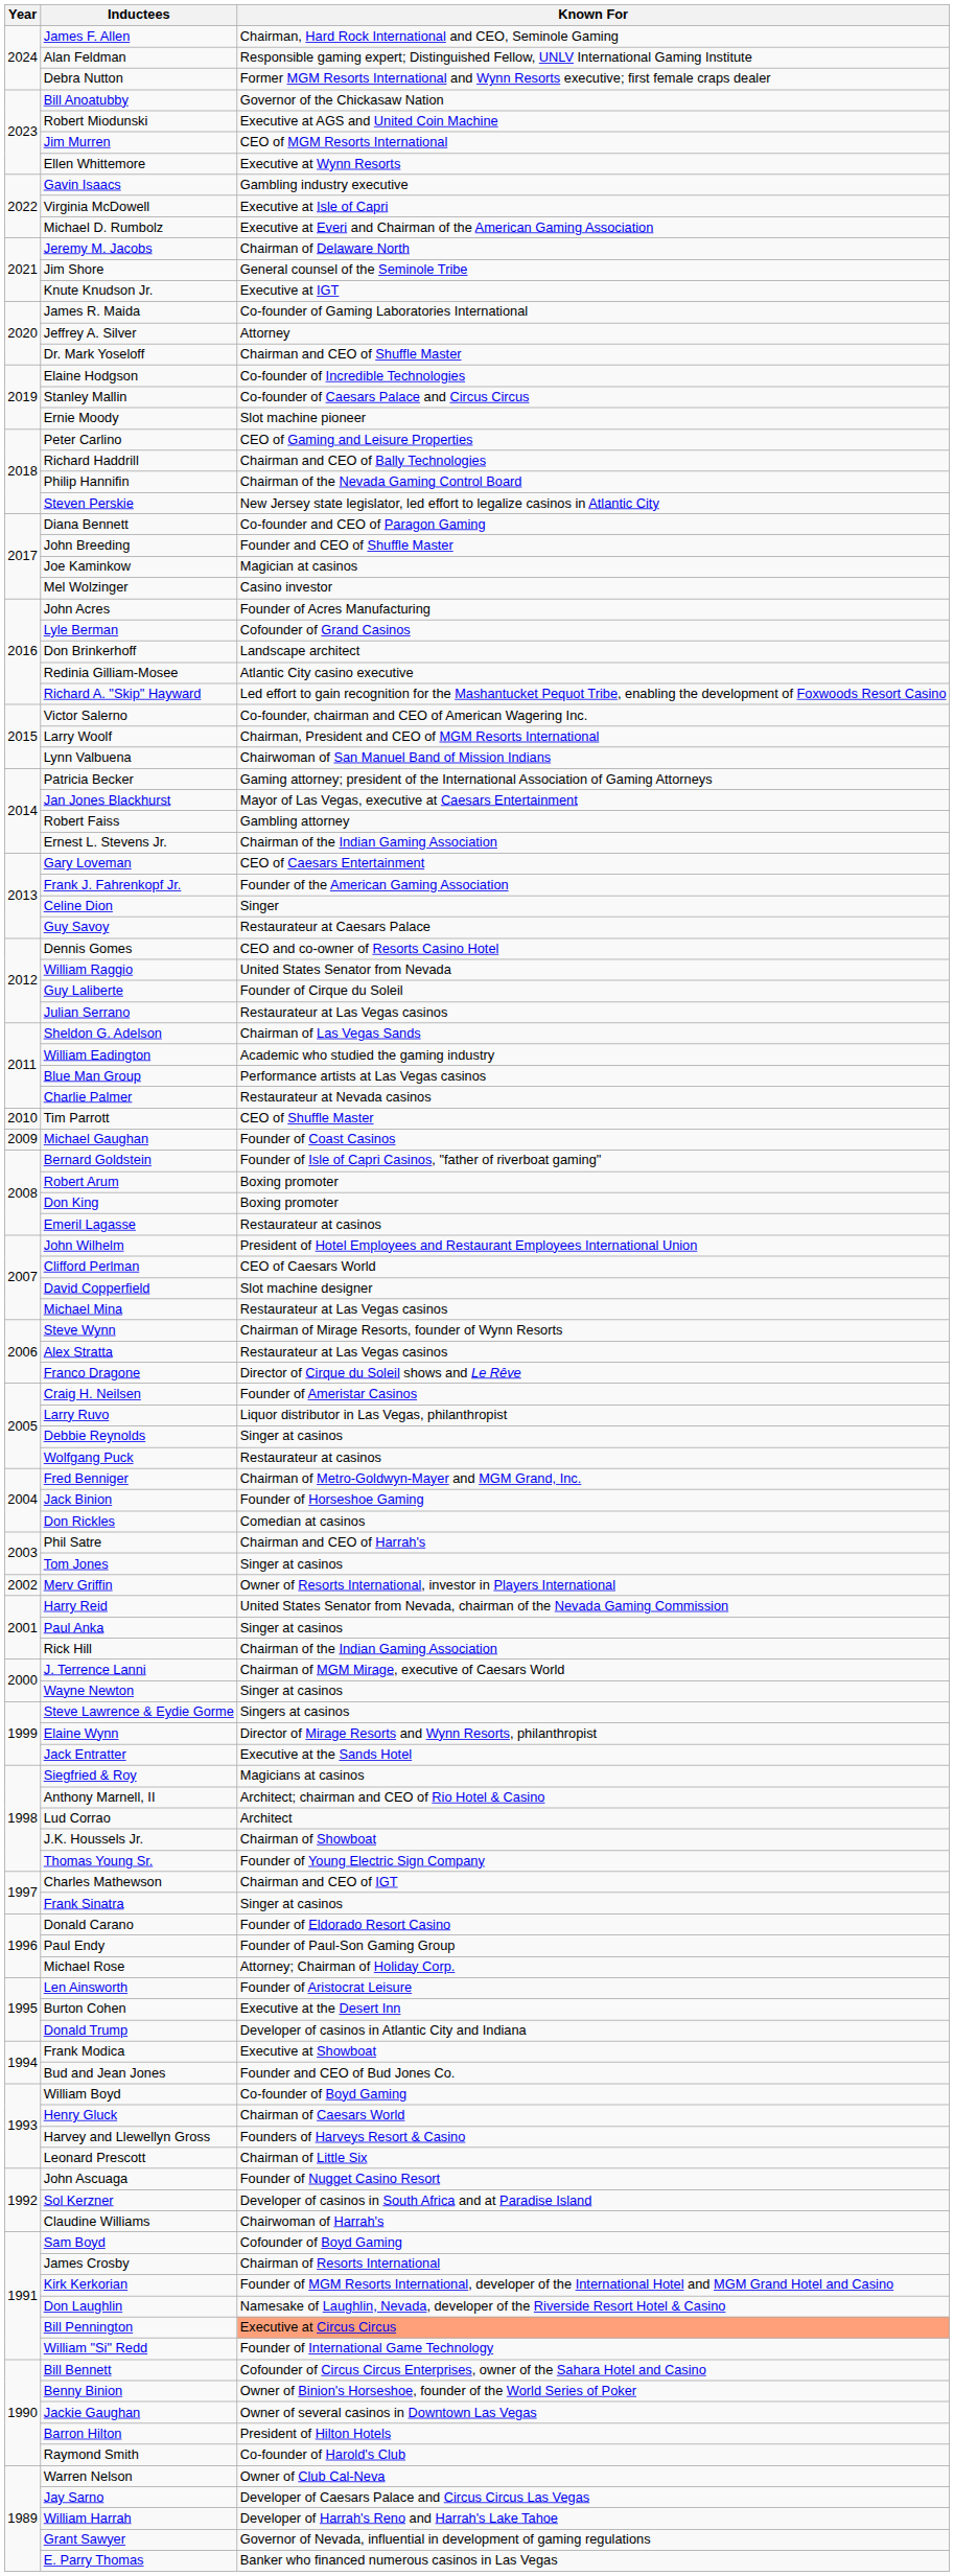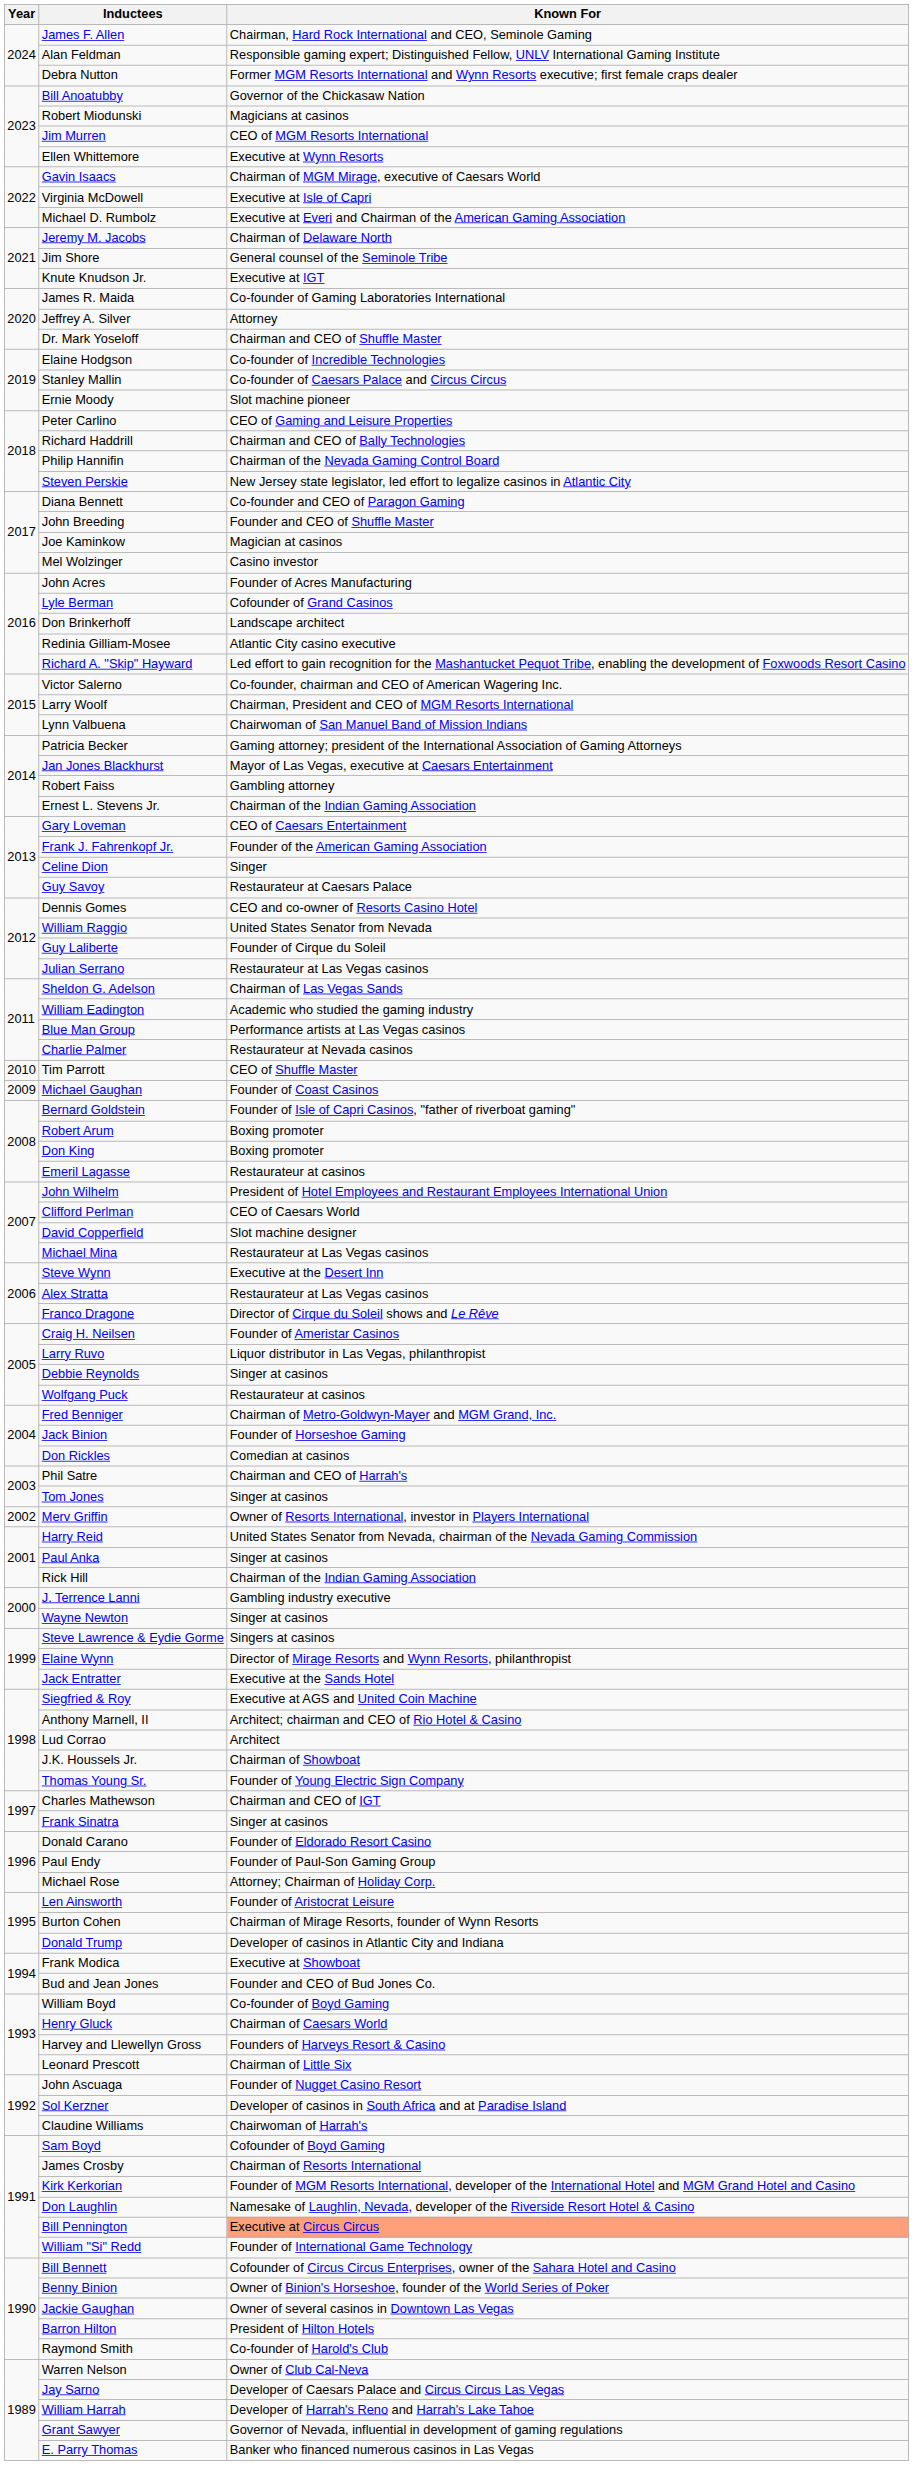Robert Miodunski | Known For: Executive at AGS and United Coin Machine -> Magicians at casinos
Gavin Isaacs | Known For: Gambling industry executive -> Chairman of MGM Mirage, executive of Caesars World
Steve Wynn | Known For: Chairman of Mirage Resorts, founder of Wynn Resorts -> Executive at the Desert Inn
J. Terrence Lanni | Known For: Chairman of MGM Mirage, executive of Caesars World -> Gambling industry executive
Siegfried & Roy | Known For: Magicians at casinos -> Executive at AGS and United Coin Machine
Burton Cohen | Known For: Executive at the Desert Inn -> Chairman of Mirage Resorts, founder of Wynn Resorts
